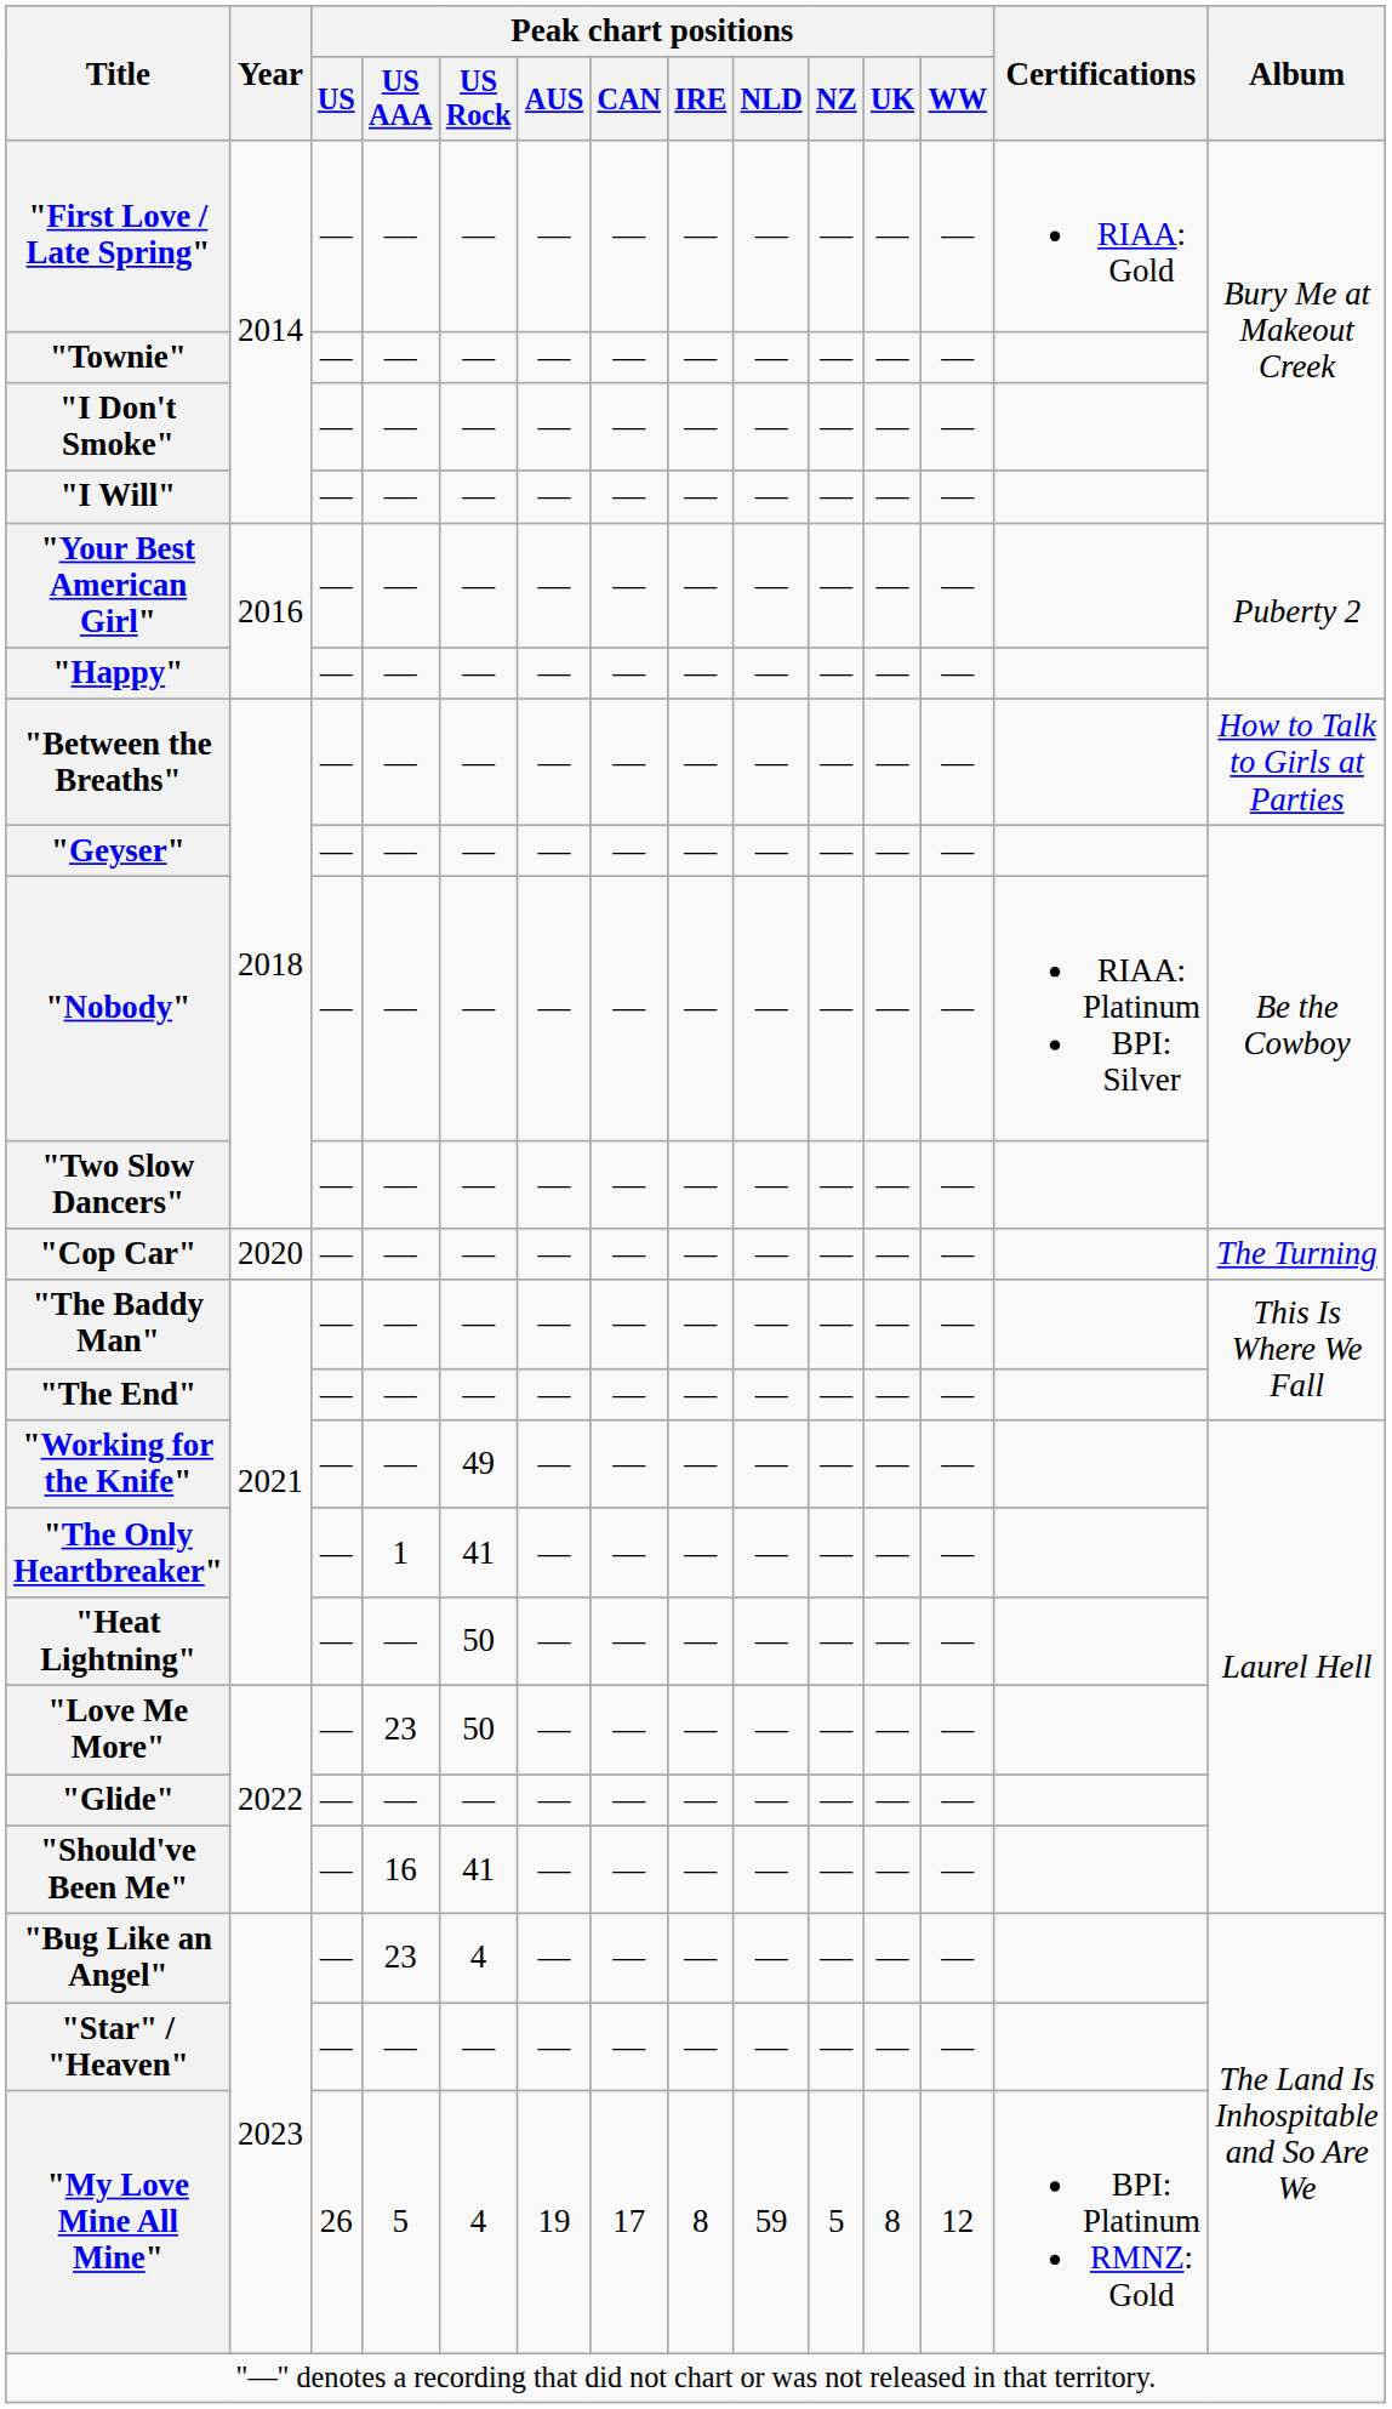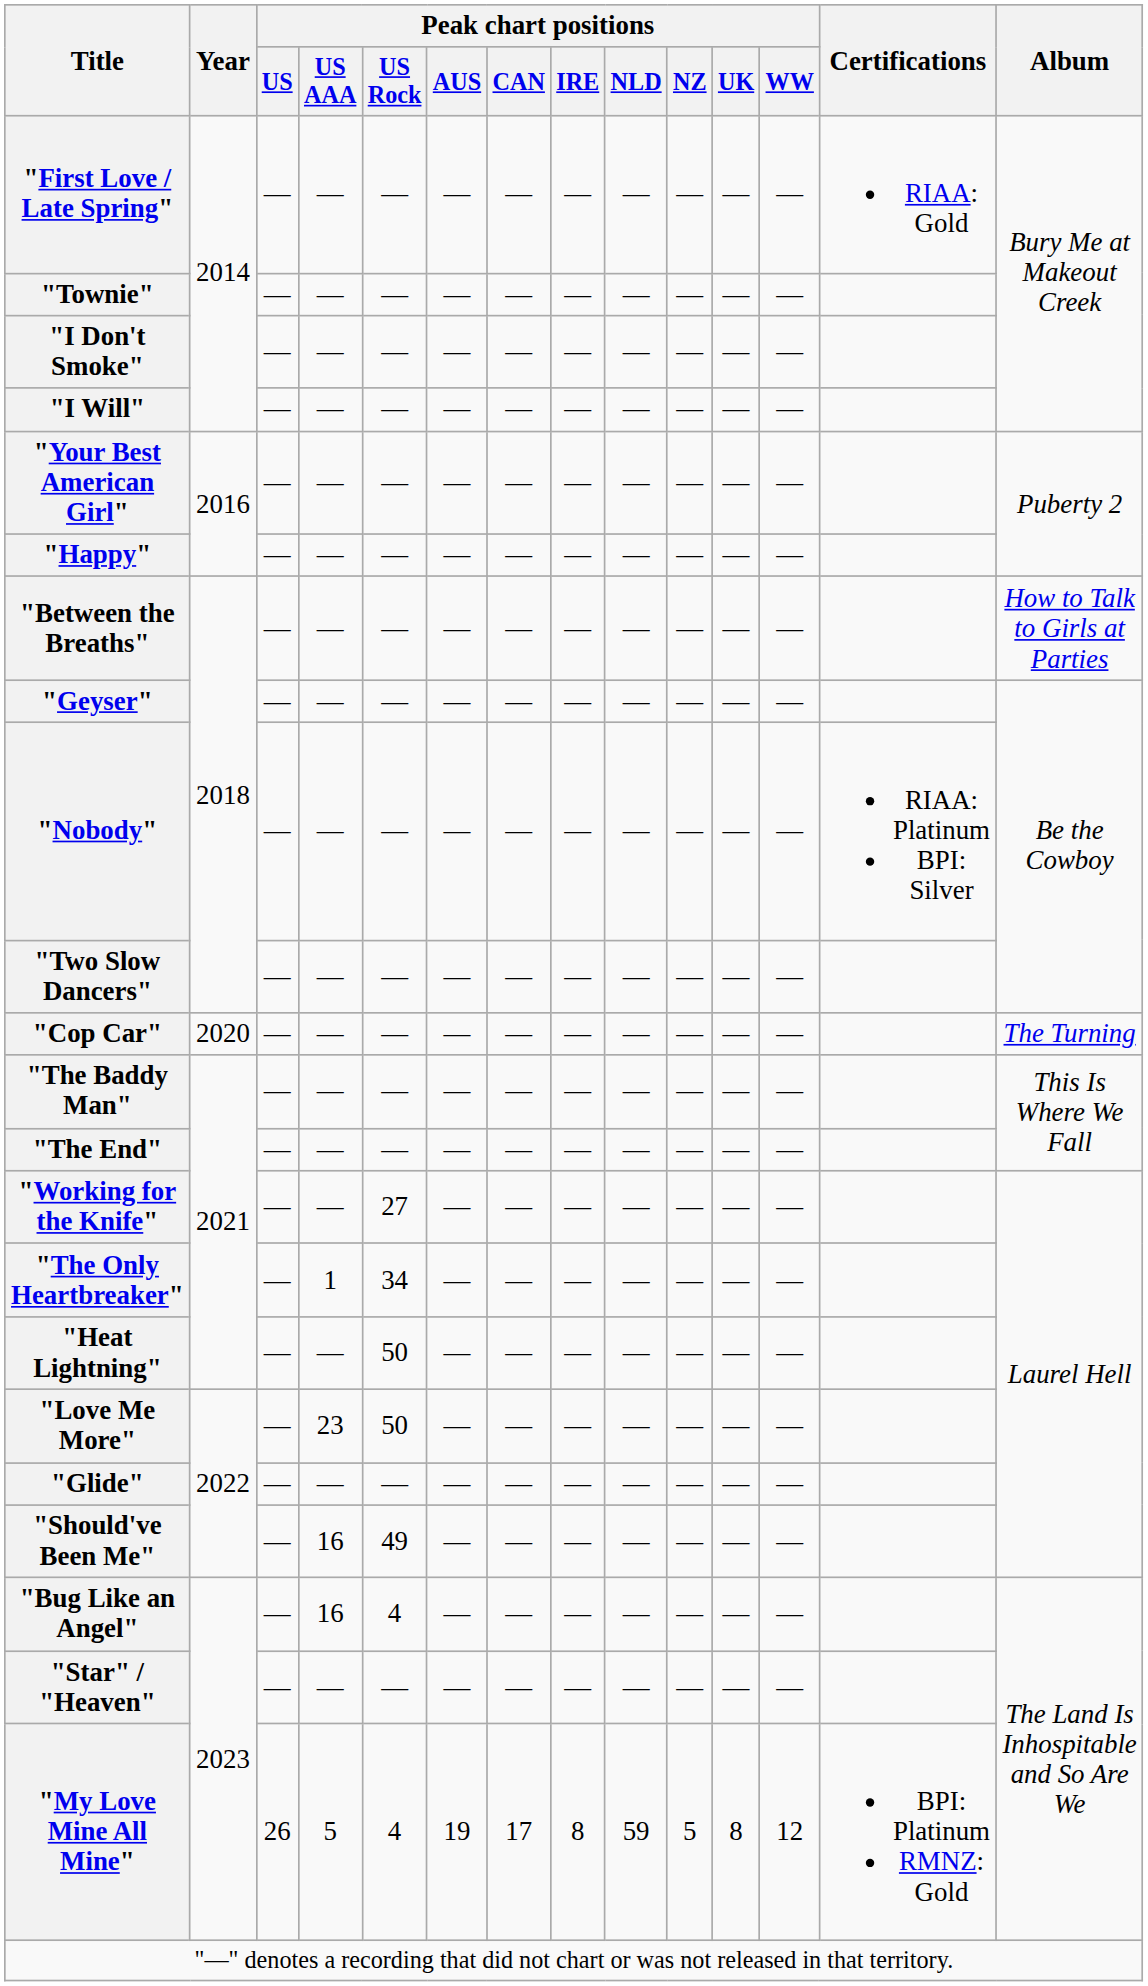"Working for the Knife" | Peak chart positions / US Rock: 49 -> 27
"The Only Heartbreaker" | Peak chart positions / US Rock: 41 -> 34
"Should've Been Me" | Peak chart positions / US Rock: 41 -> 49
"Bug Like an Angel" | Peak chart positions / US AAA: 23 -> 16
